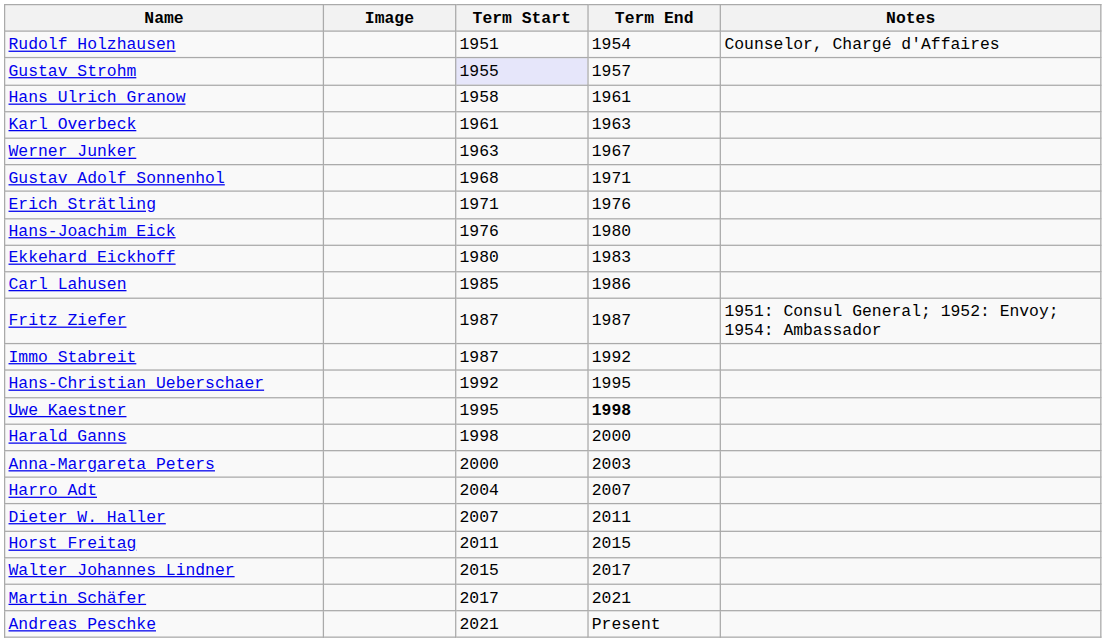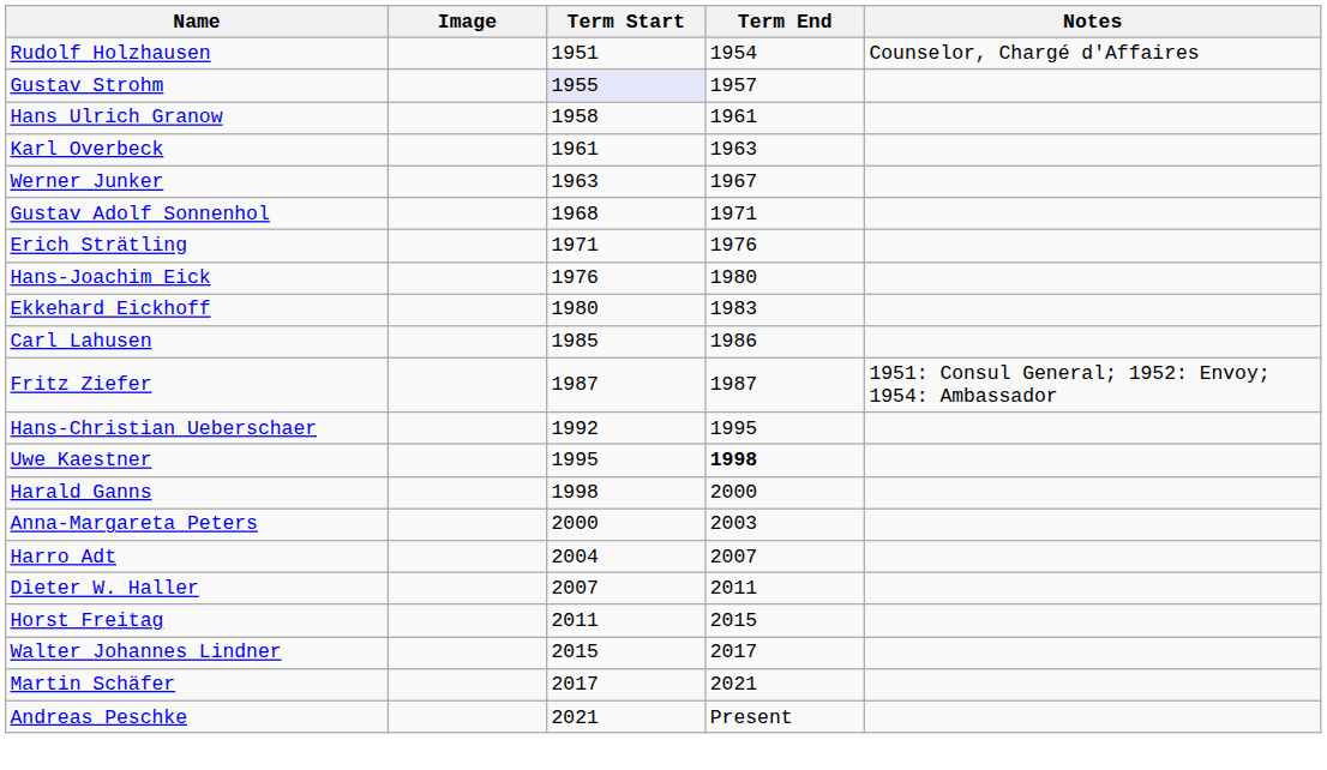- row: Immo Stabreit | 1987 | 1992
